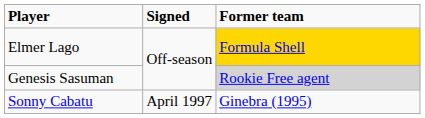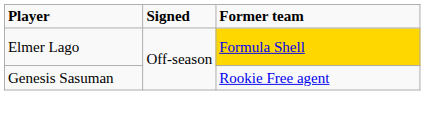Genesis Sasuman | Former team: lightgrey background -> no background
- row: Sonny Cabatu | April 1997 | Ginebra (1995)
